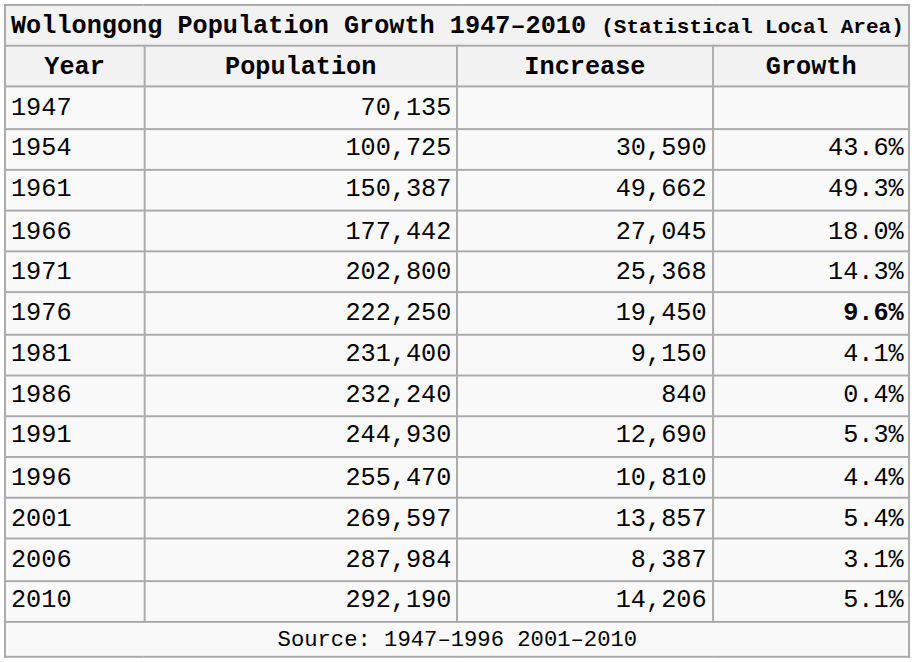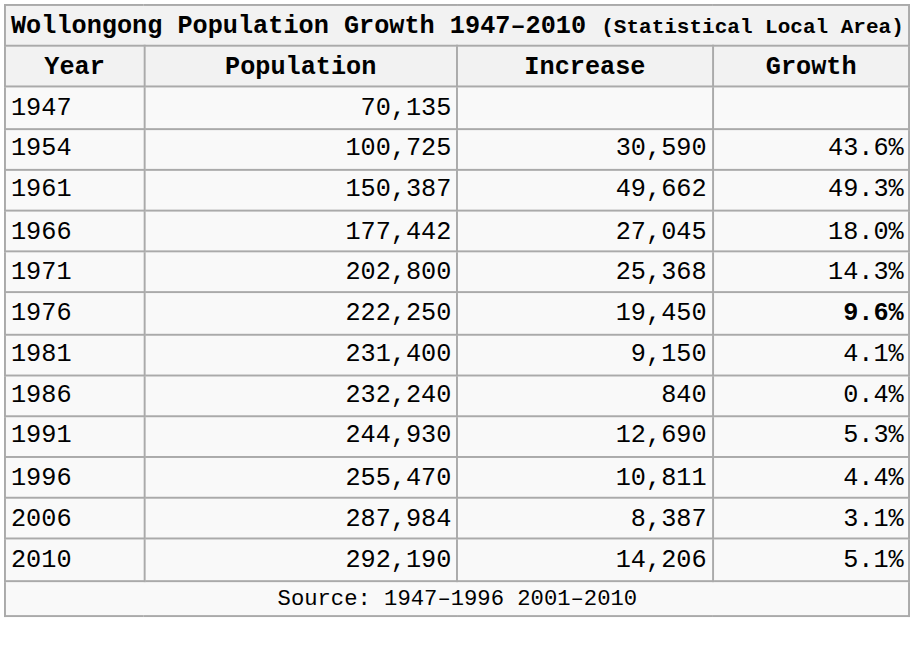1996 | Increase: 10,810 -> 10,811
- row: 2001 | 269,597 | 13,857 | 5.4%
